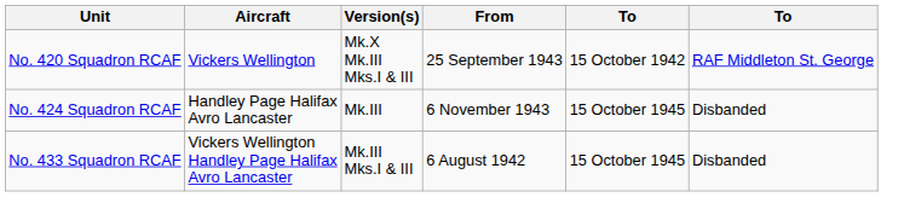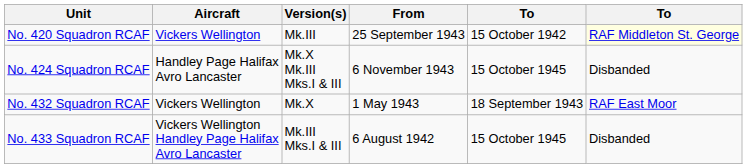No. 420 Squadron RCAF | Version(s): Mk.X Mk.III Mks.I & III -> Mk.III
No. 420 Squadron RCAF | column 6: no background -> lightyellow background
No. 424 Squadron RCAF | Version(s): Mk.III -> Mk.X Mk.III Mks.I & III
+ row: No. 432 Squadron RCAF | Vickers Wellington | Mk.X | 1 May 1943 | 18 September 1943 | RAF East Moor
